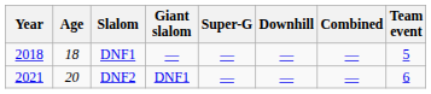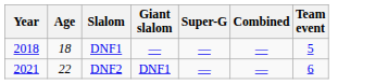- column: Downhill | — | —
DNF2 | Age: 20 -> 22
